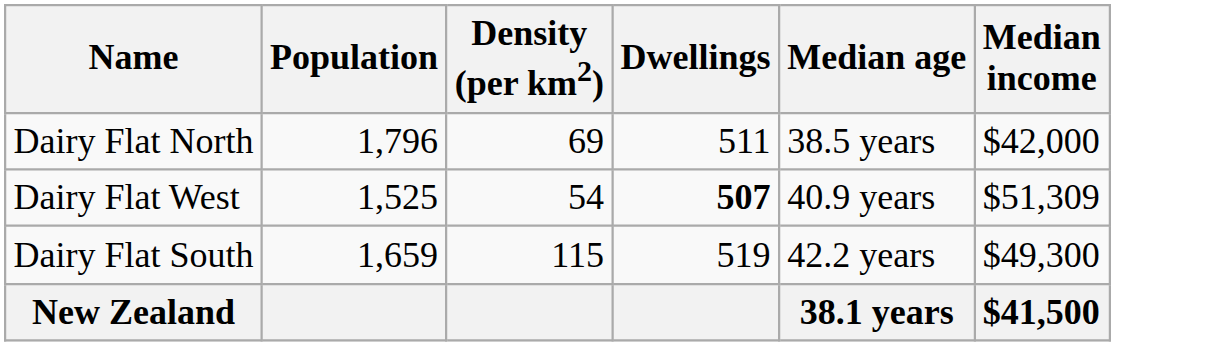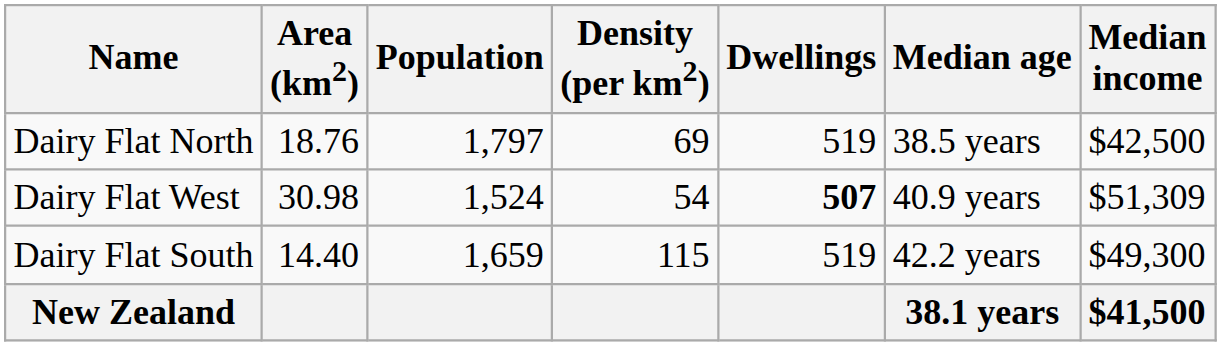+ column: Area (km2) | 18.76 | 30.98 | 14.40
Dairy Flat North | Population: 1,796 -> 1,797
Dairy Flat North | Dwellings: 511 -> 519
Dairy Flat North | Median income: $42,000 -> $42,500
Dairy Flat West | Population: 1,525 -> 1,524
